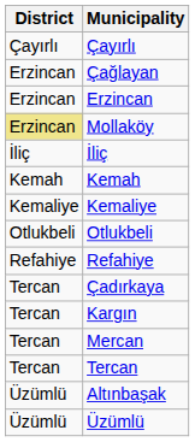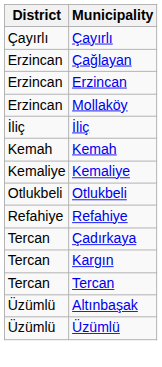Mollaköy | District: khaki background -> no background
- row: Tercan | Mercan
